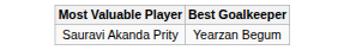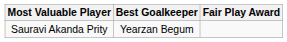+ column: Fair Play Award
